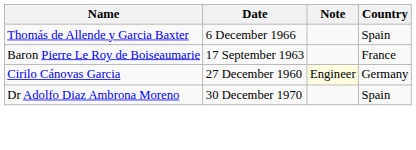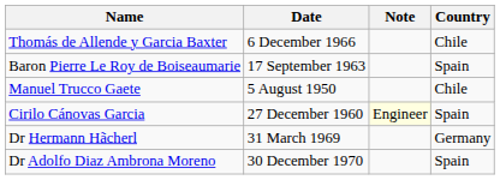Thomás de Allende y Garcia Baxter | Country: Spain -> Chile
Baron Pierre Le Roy de Boiseaumarie | Country: France -> Spain
+ row: Manuel Trucco Gaete | 5 August 1950 | Chile
Cirilo Cánovas Garcia | Country: Germany -> Spain
+ row: Dr Hermann Hãcherl | 31 March 1969 | Germany
